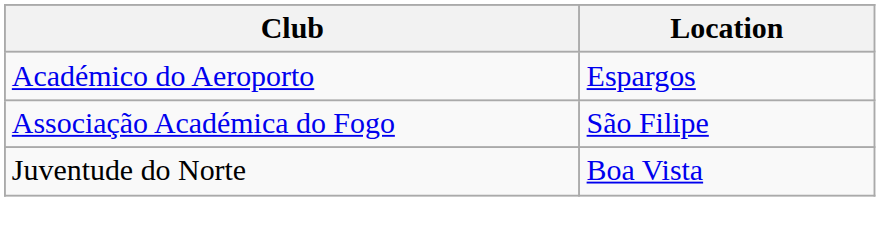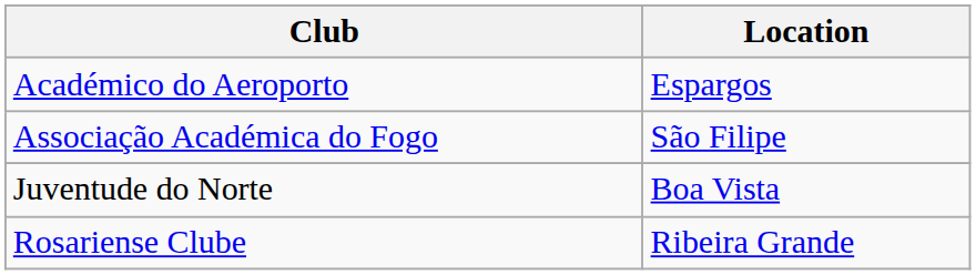+ row: Rosariense Clube | Ribeira Grande
